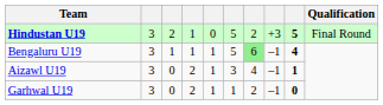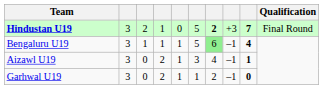Hindustan U19 | column 7: normal -> bold
Hindustan U19 | column 9: 5 -> 7
